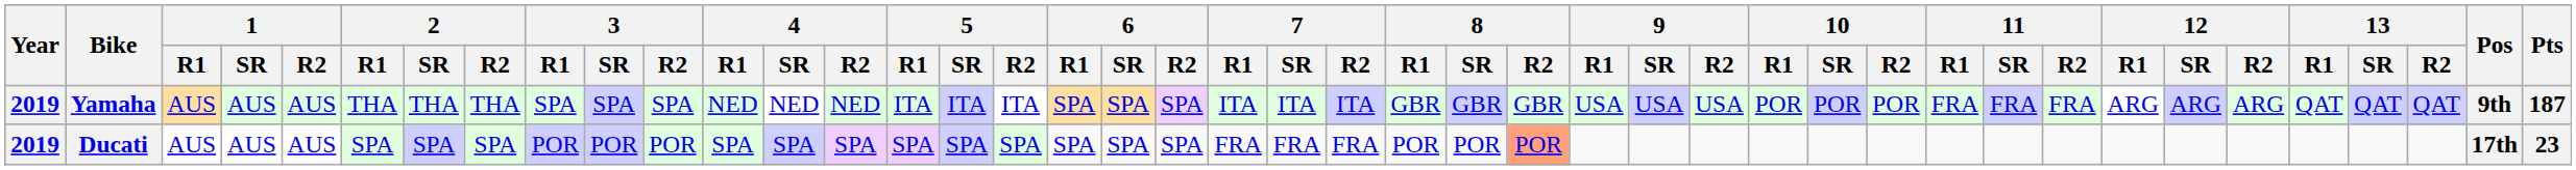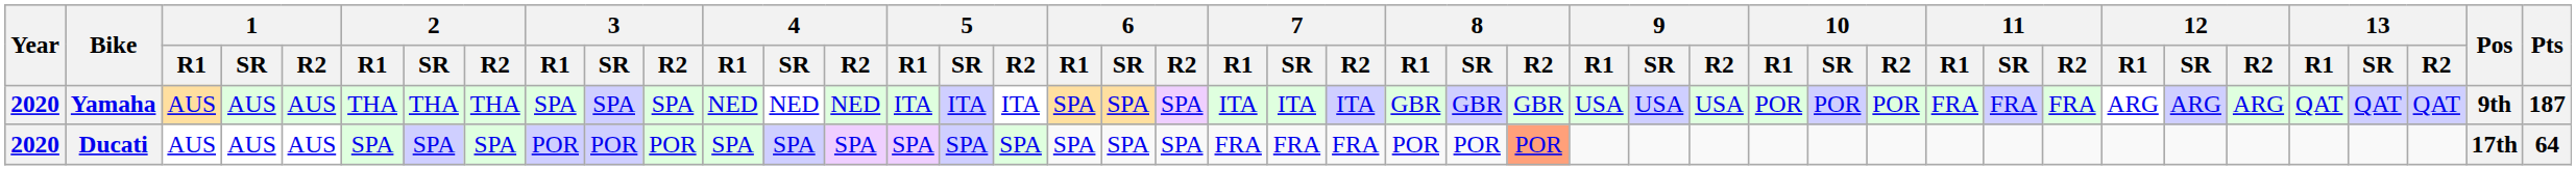Yamaha | Year: 2019 -> 2020
Ducati | Year: 2019 -> 2020
Ducati | Pts: 23 -> 64
